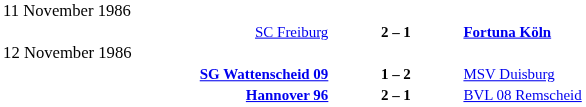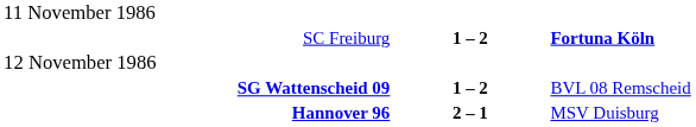SC Freiburg | column 2: 2 – 1 -> 1 – 2
SG Wattenscheid 09 | column 3: MSV Duisburg -> BVL 08 Remscheid
Hannover 96 | column 3: BVL 08 Remscheid -> MSV Duisburg
